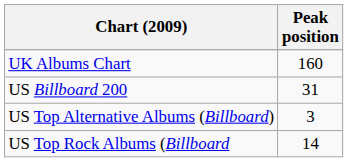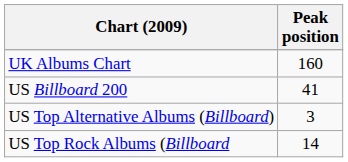US Billboard 200 | Peak position: 31 -> 41
